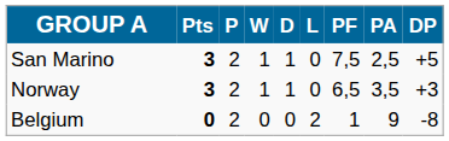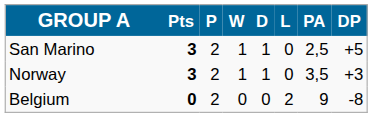- column: PF | 7,5 | 6,5 | 1
